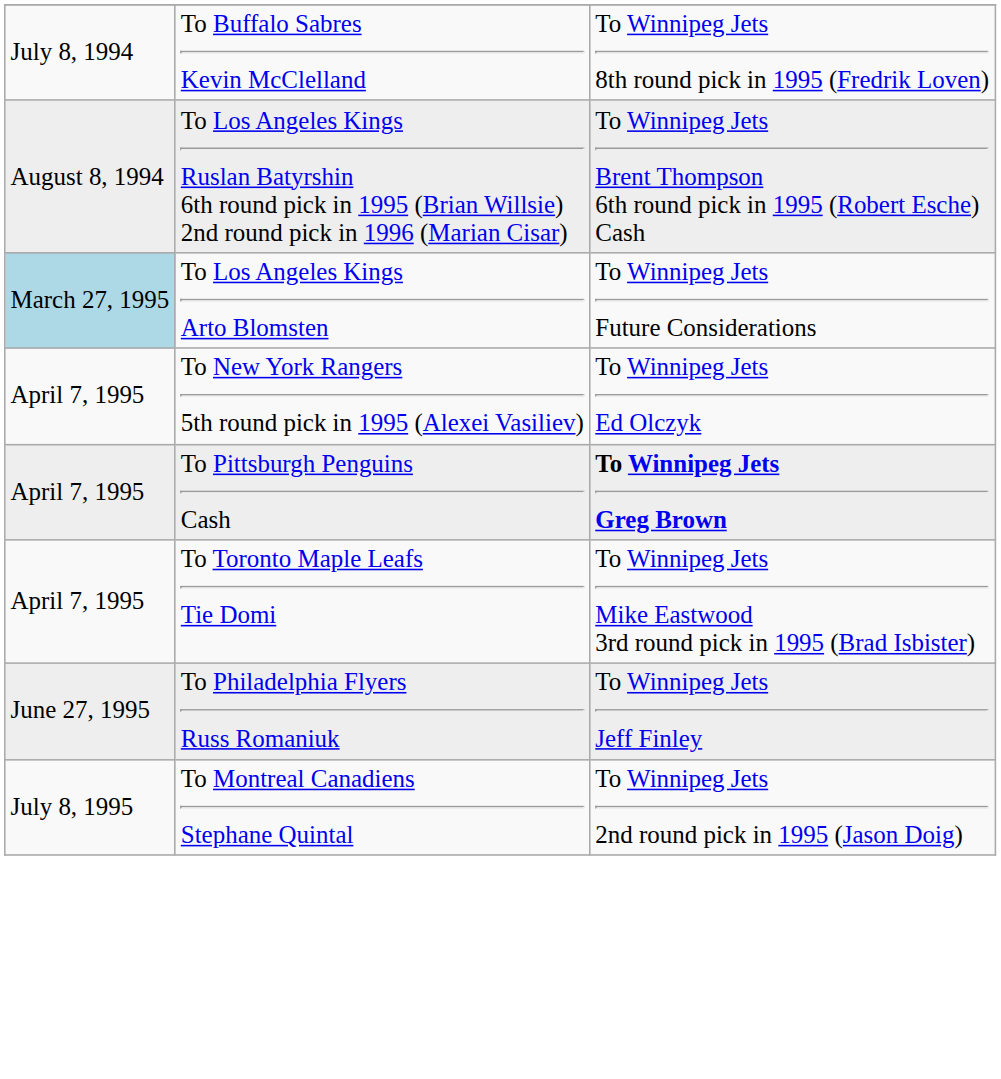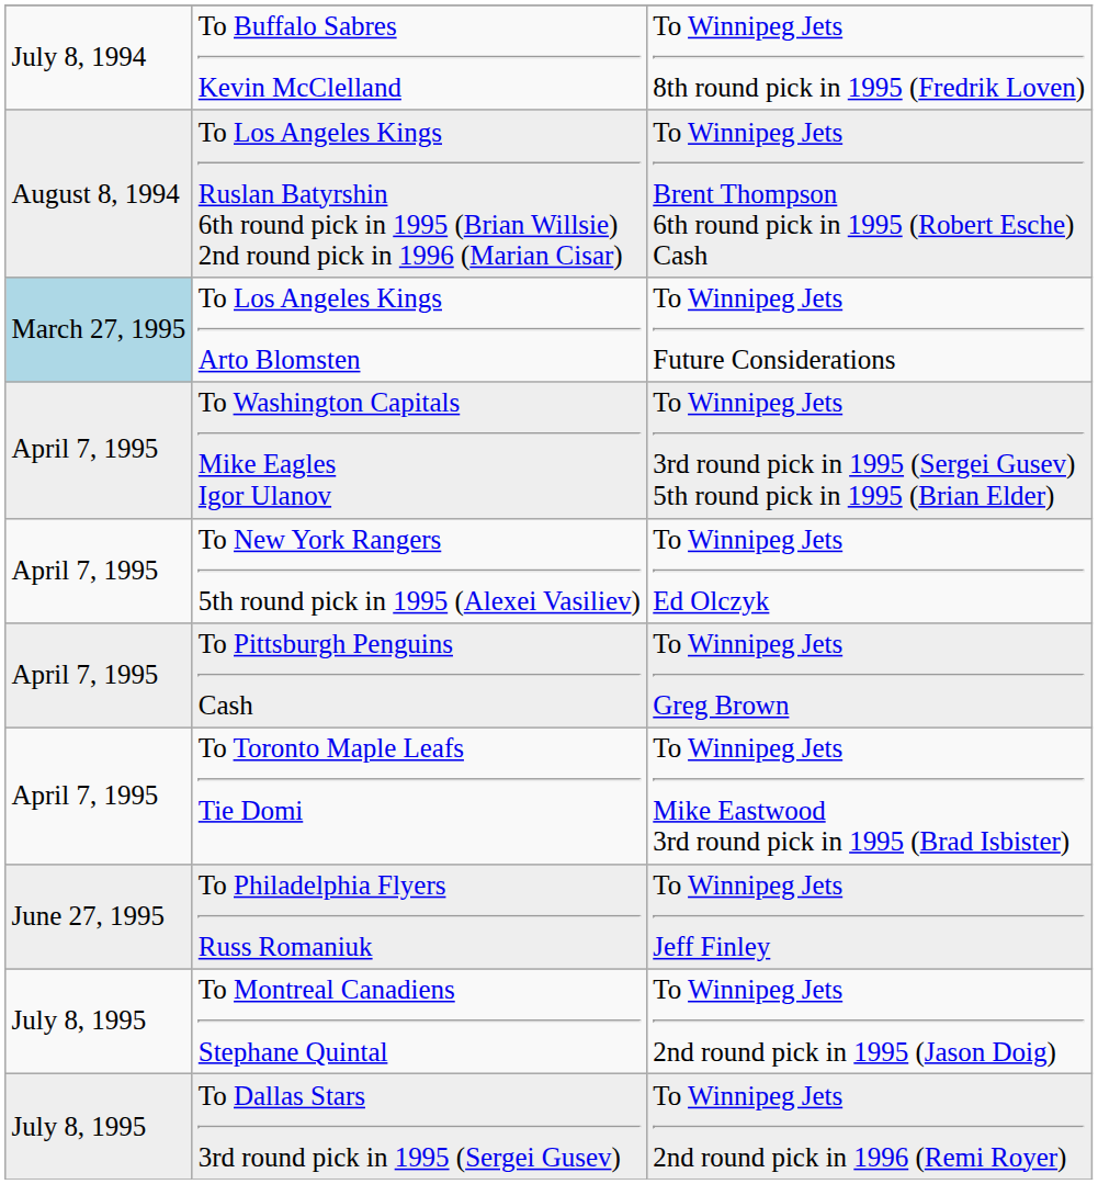+ row: April 7, 1995 | To Washington Capitals Mike Eagles Igor Ulanov | To Winnipeg Jets 3rd round pick in 1995 (Sergei Gusev) 5th round pick in 1995 (Brian Elder)
To Pittsburgh Penguins Cash | column 3: bold -> normal
+ row: July 8, 1995 | To Dallas Stars 3rd round pick in 1995 (Sergei Gusev) | To Winnipeg Jets 2nd round pick in 1996 (Remi Royer)
